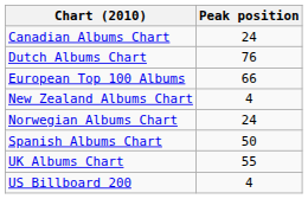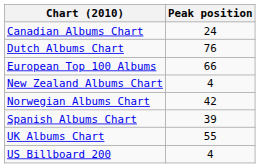Norwegian Albums Chart | Peak position: 24 -> 42
Spanish Albums Chart | Peak position: 50 -> 39
